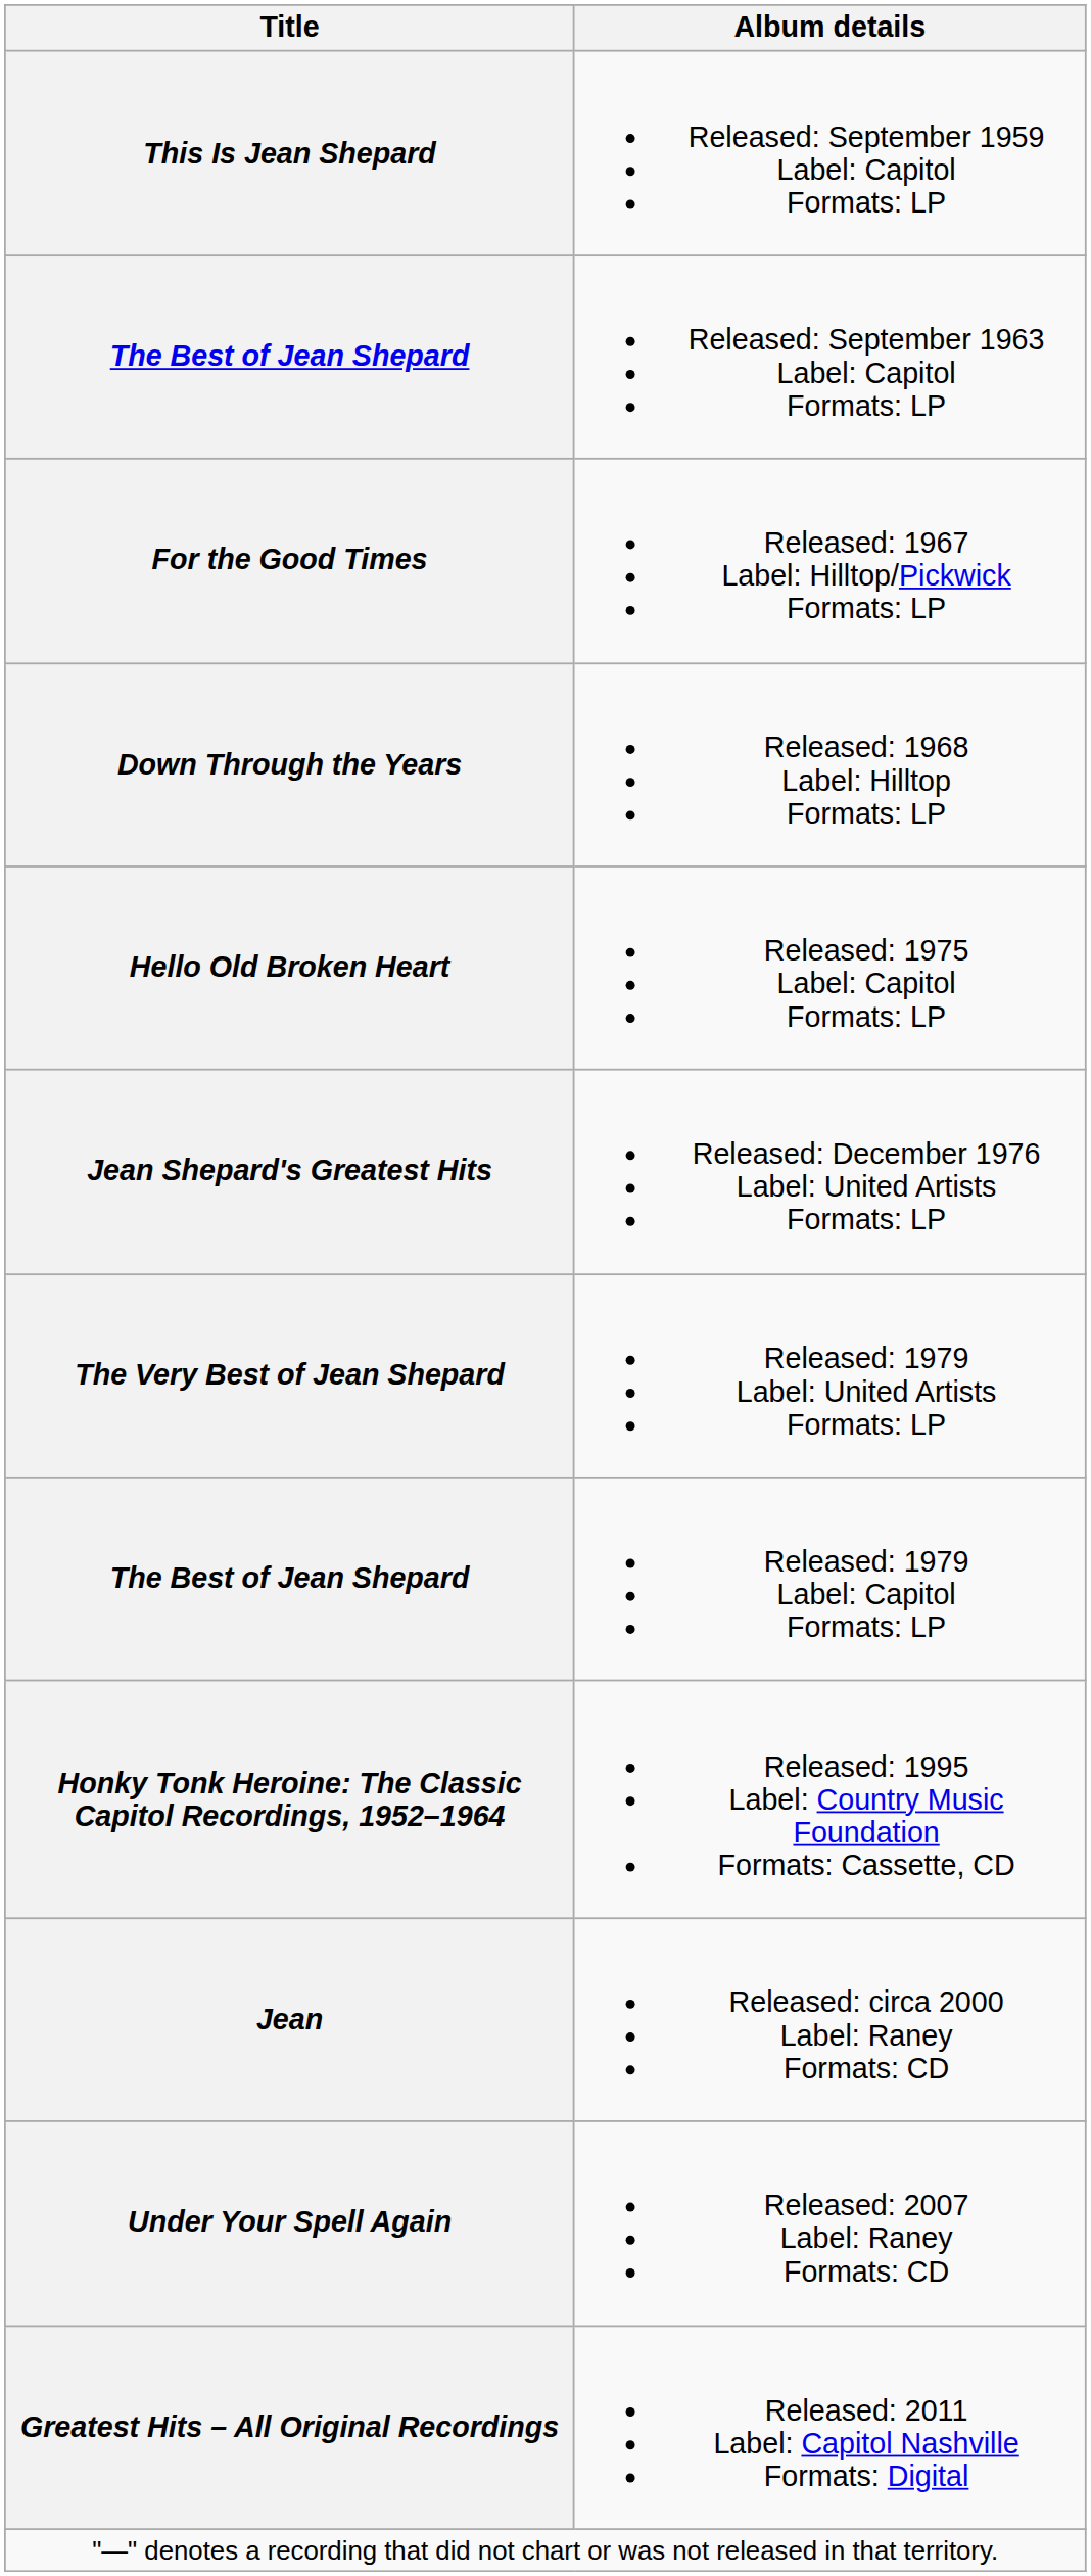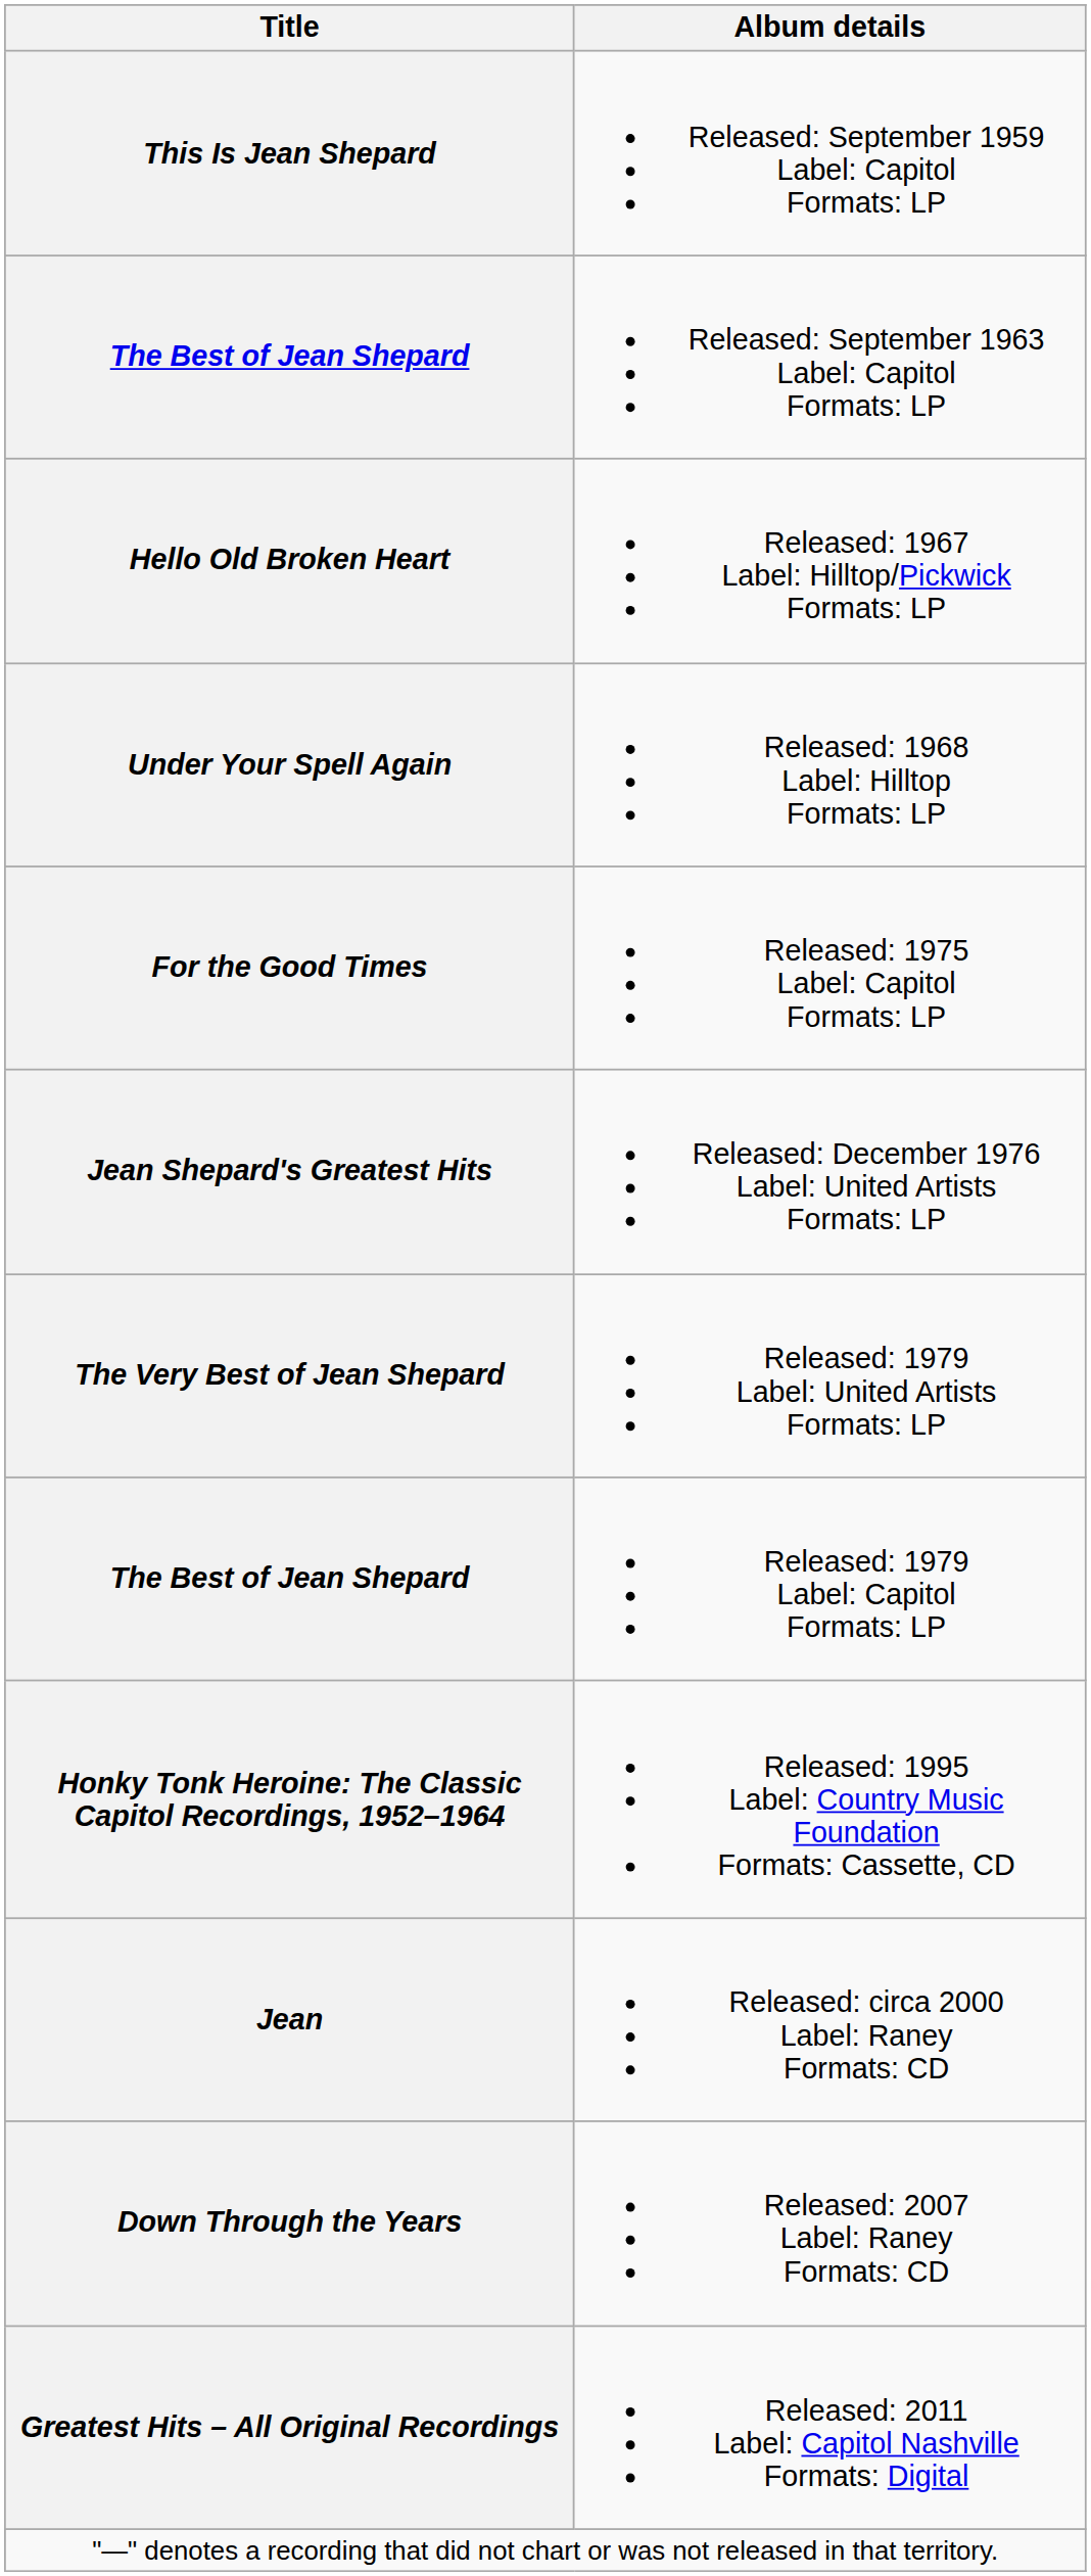Released: 1967 Label: Hilltop/Pickwick Formats: LP | Title: For the Good Times -> Hello Old Broken Heart
Released: 1968 Label: Hilltop Formats: LP | Title: Down Through the Years -> Under Your Spell Again
Released: 1975 Label: Capitol Formats: LP | Title: Hello Old Broken Heart -> For the Good Times
Released: 2007 Label: Raney Formats: CD | Title: Under Your Spell Again -> Down Through the Years
